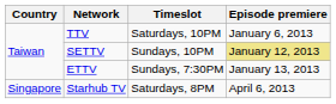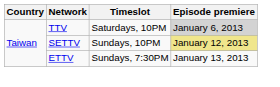TTV | Episode premiere: no background -> lightgrey background
- row: Singapore | Starhub TV | Saturdays, 8PM | April 6, 2013
